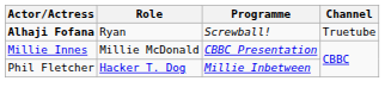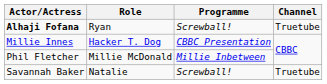Millie Innes | Role: Millie McDonald -> Hacker T. Dog
Phil Fletcher | Role: Hacker T. Dog -> Millie McDonald
+ row: Savannah Baker | Natalie | Screwball! | Truetube
